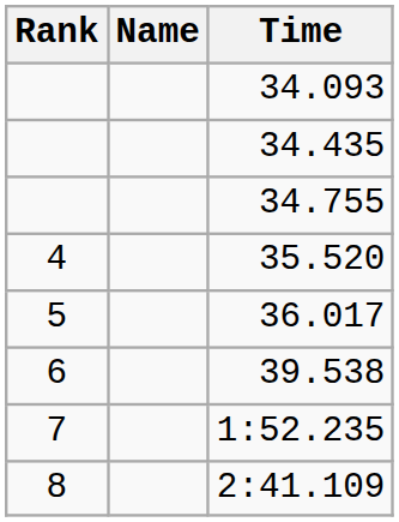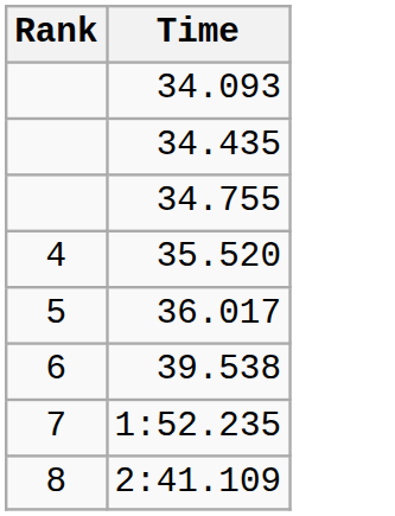- column: Name
